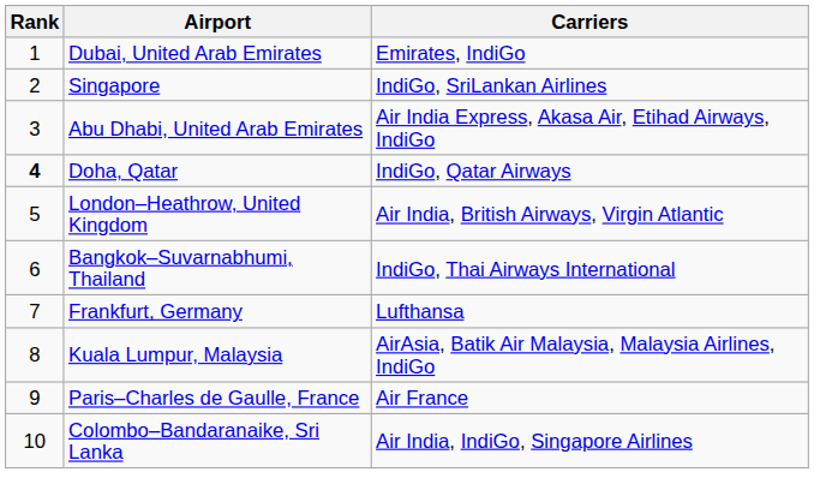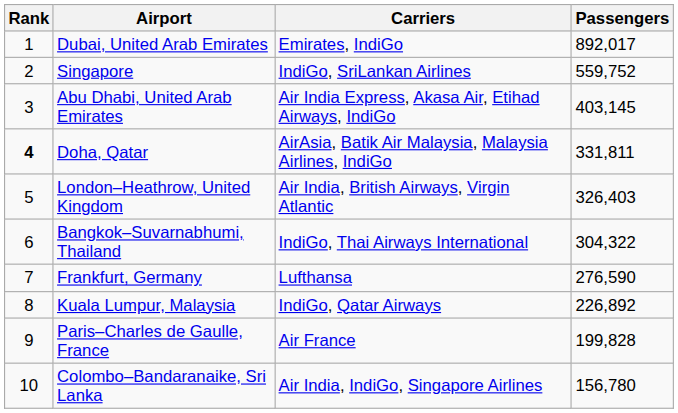+ column: Passengers | 892,017 | 559,752 | 403,145 | 331,811 | 326,403 | 304,322 | 276,590 | 226,892 | 199,828 | 156,780
Doha, Qatar | Carriers: IndiGo, Qatar Airways -> AirAsia, Batik Air Malaysia, Malaysia Airlines, IndiGo
Kuala Lumpur, Malaysia | Carriers: AirAsia, Batik Air Malaysia, Malaysia Airlines, IndiGo -> IndiGo, Qatar Airways
